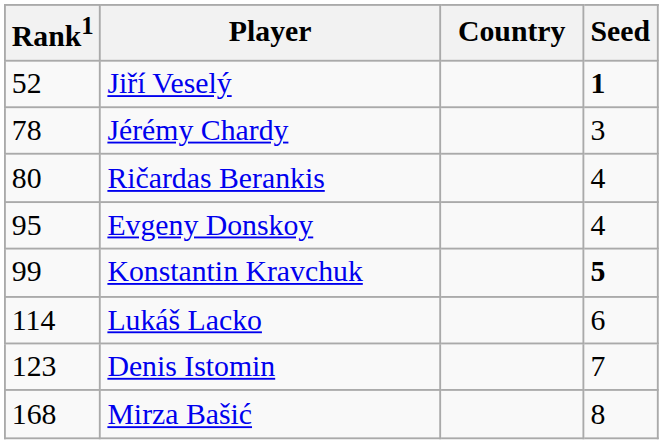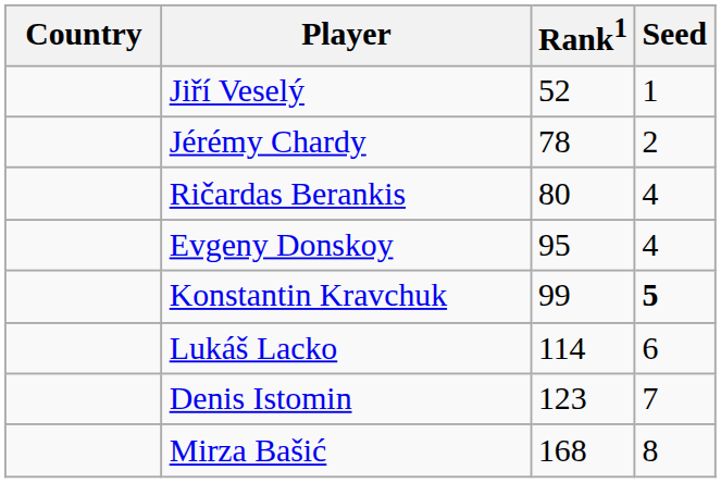columns swapped: Country <-> Rank1
Jiří Veselý | Seed: bold -> normal
Jérémy Chardy | Seed: 3 -> 2
